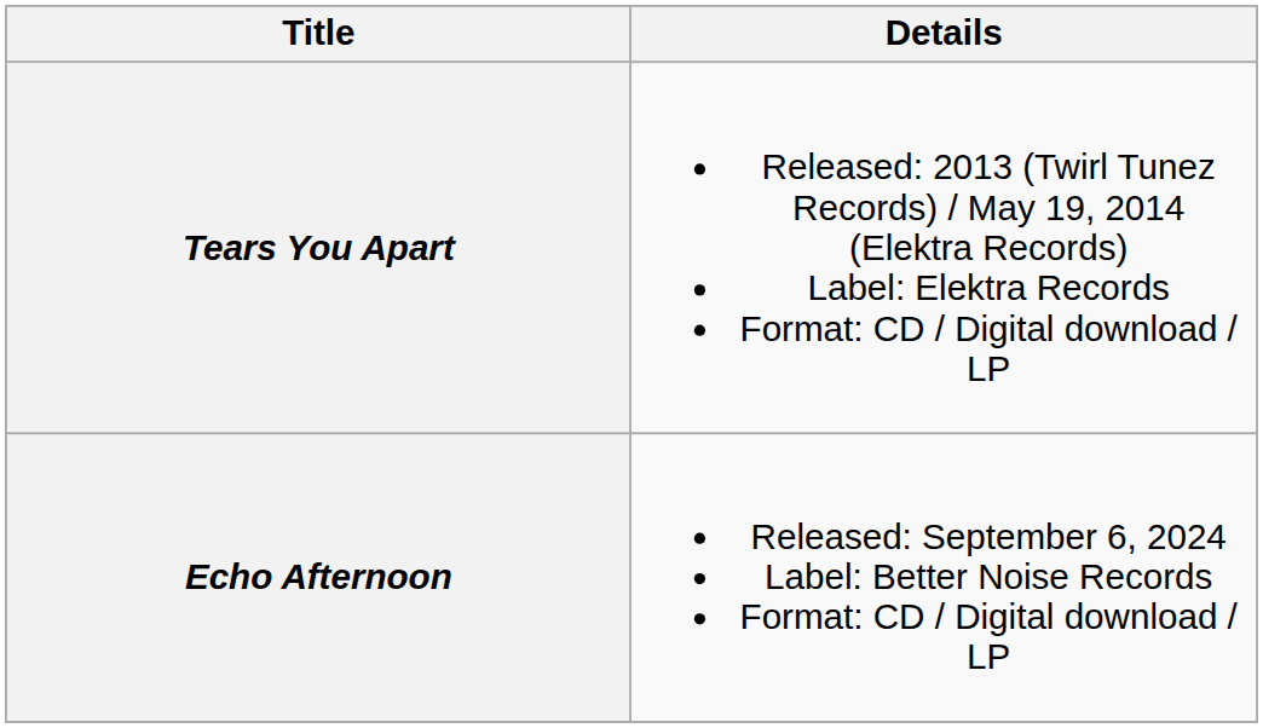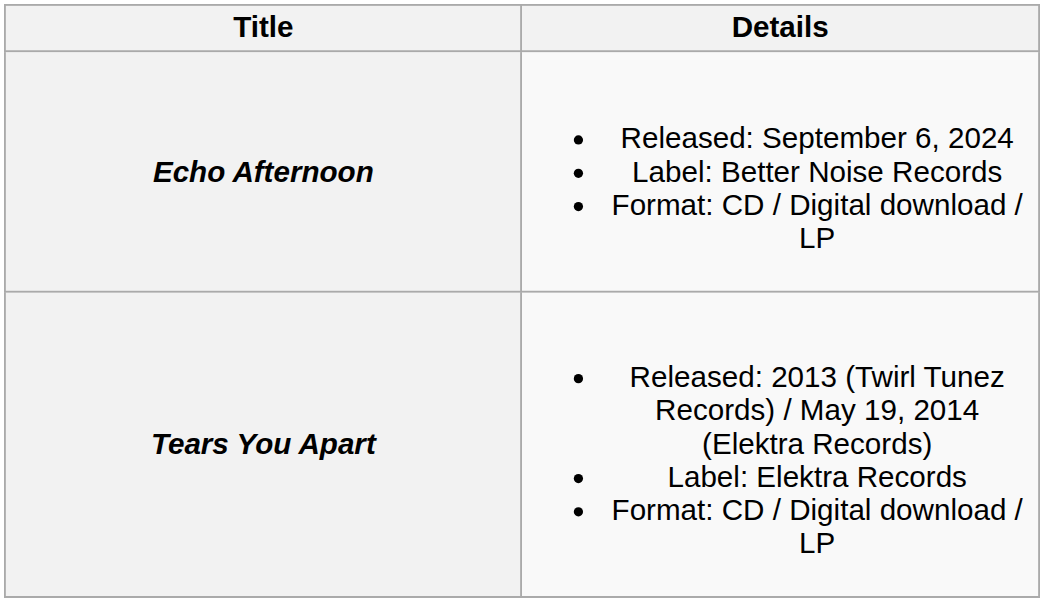rows swapped: Tears You Apart <-> Echo Afternoon
